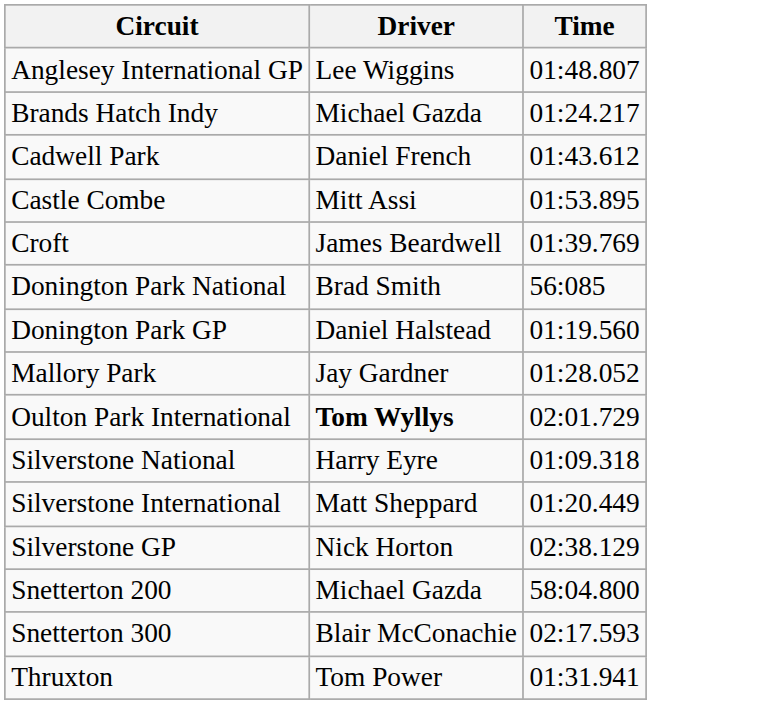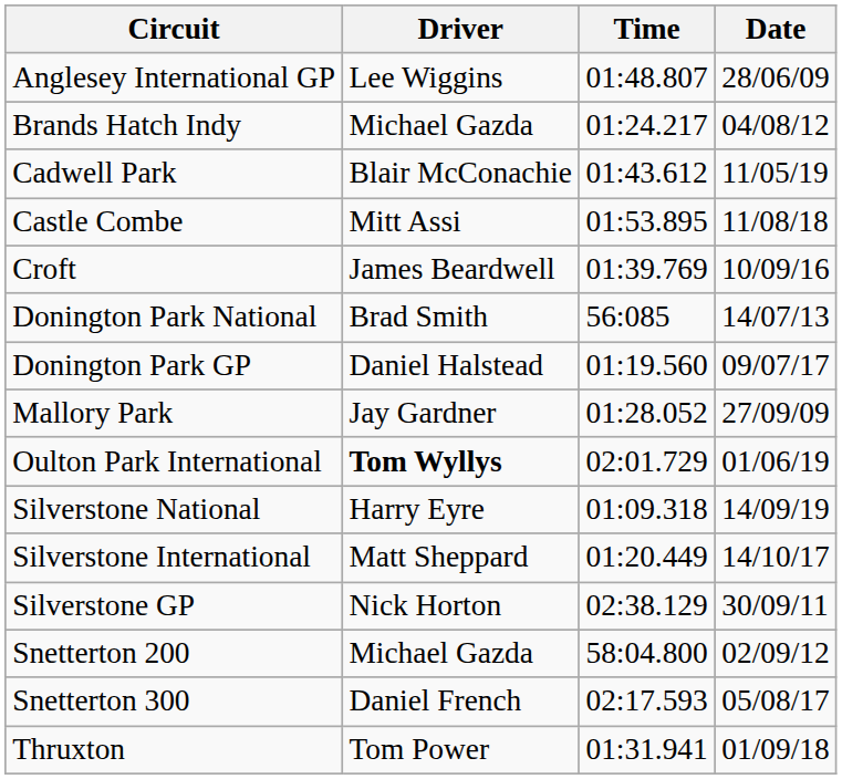+ column: Date | 28/06/09 | 04/08/12 | 11/05/19 | 11/08/18 | 10/09/16 | 14/07/13 | 09/07/17 | 27/09/09 | 01/06/19 | 14/09/19 | 14/10/17 | 30/09/11 | 02/09/12 | 05/08/17 | 01/09/18
Cadwell Park | Driver: Daniel French -> Blair McConachie
Snetterton 300 | Driver: Blair McConachie -> Daniel French
